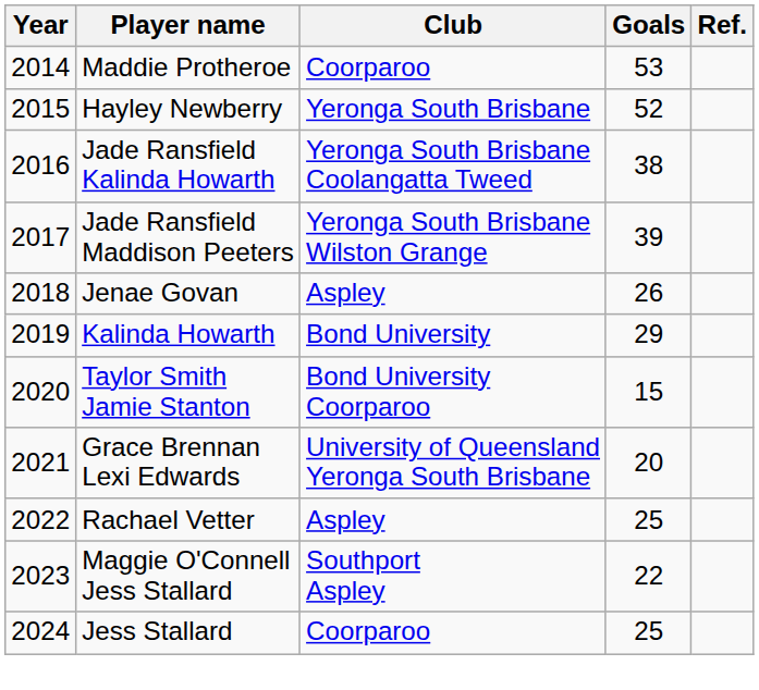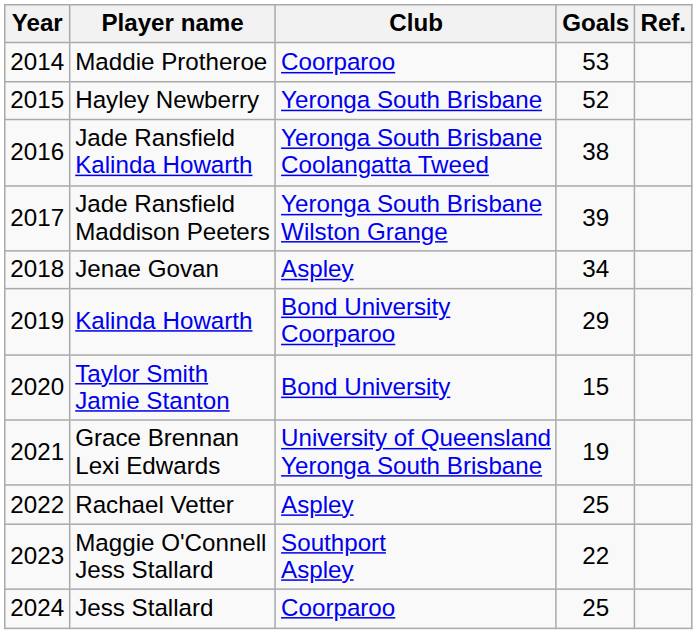Jenae Govan | Goals: 26 -> 34
Kalinda Howarth | Club: Bond University -> Bond University Coorparoo
Taylor Smith Jamie Stanton | Club: Bond University Coorparoo -> Bond University
Grace Brennan Lexi Edwards | Goals: 20 -> 19
